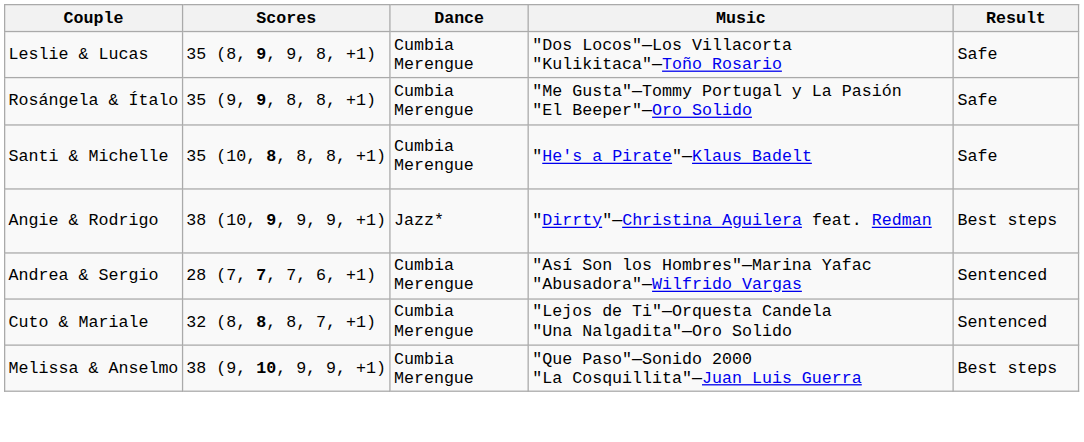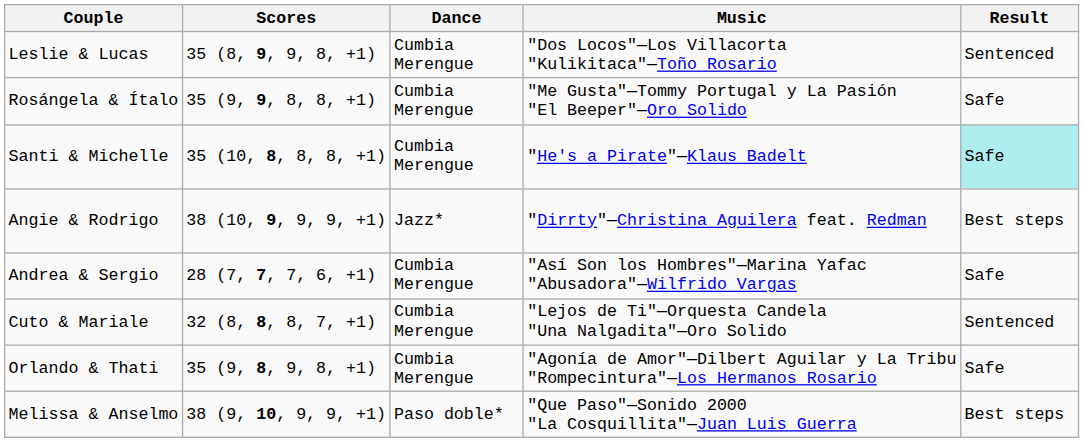Leslie & Lucas | Result: Safe -> Sentenced
Santi & Michelle | Result: no background -> paleturquoise background
Andrea & Sergio | Result: Sentenced -> Safe
+ row: Orlando & Thati | 35 (9, 8, 9, 8, +1) | Cumbia Merengue | "Agonía de Amor"—Dilbert Aguilar y La Tribu "Rompecintura"—Los Hermanos Rosario | Safe
Melissa & Anselmo | Dance: Cumbia Merengue -> Paso doble*
